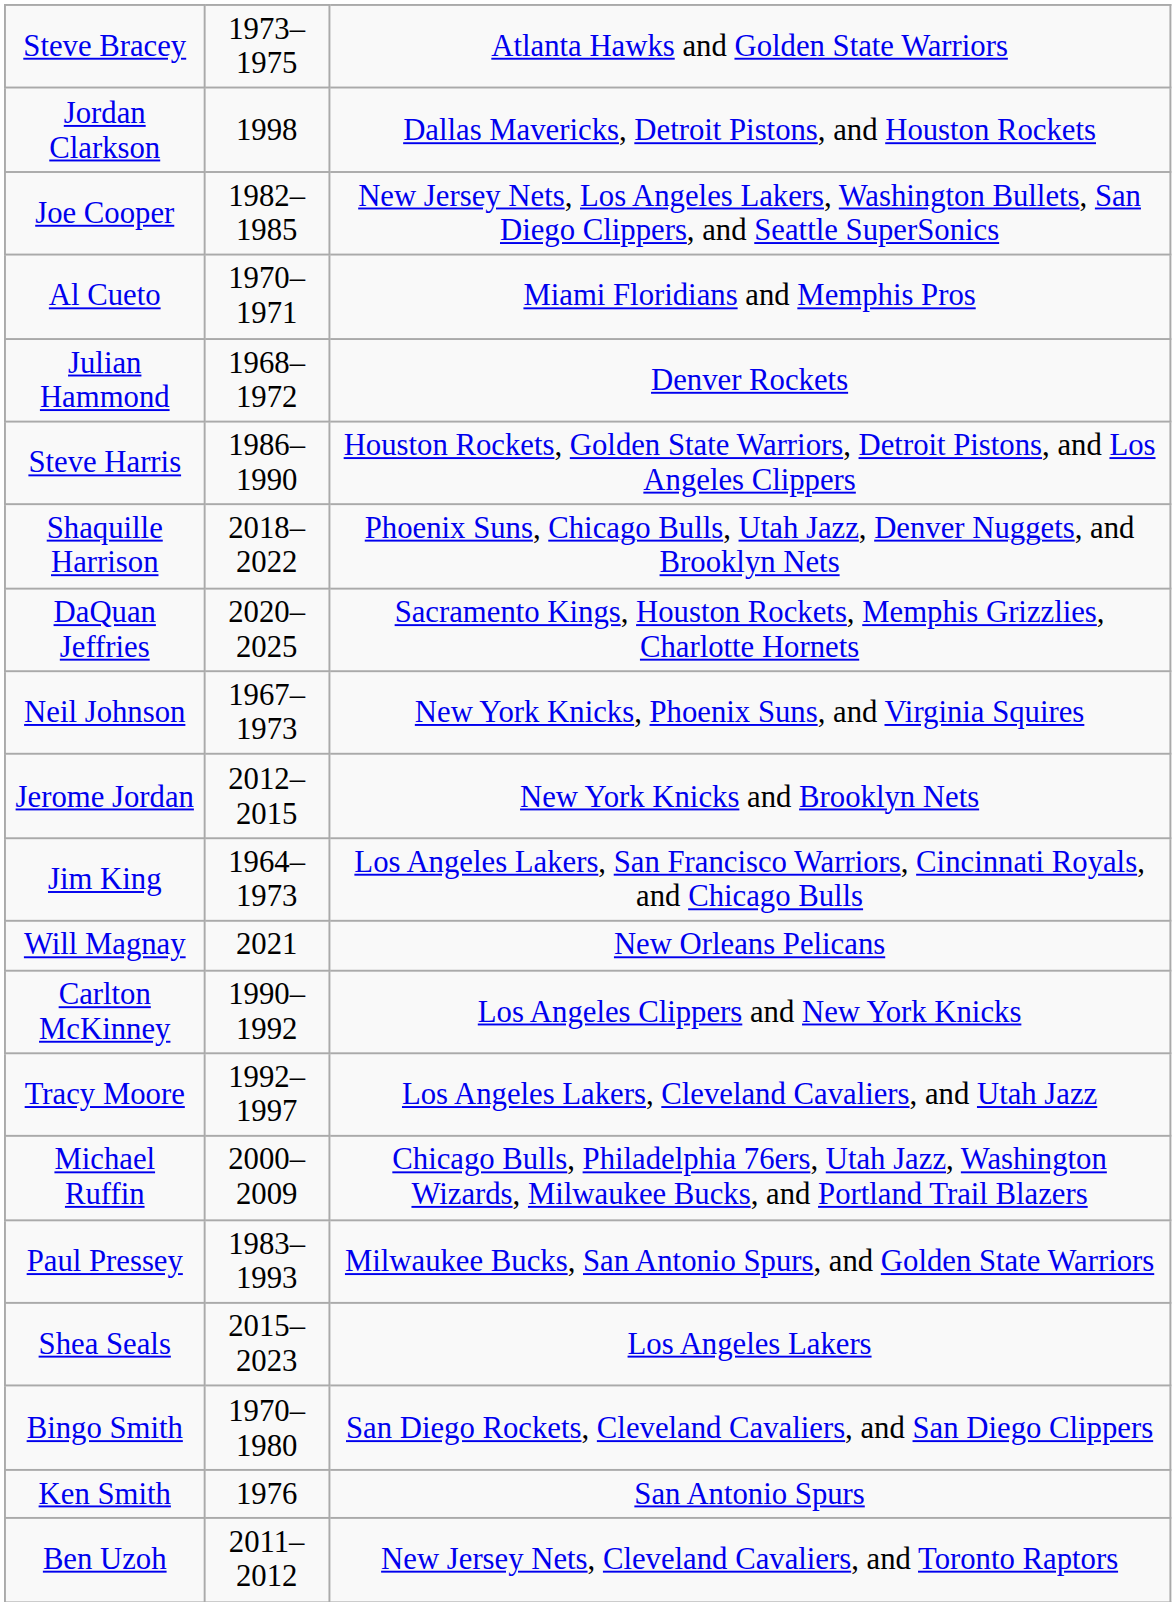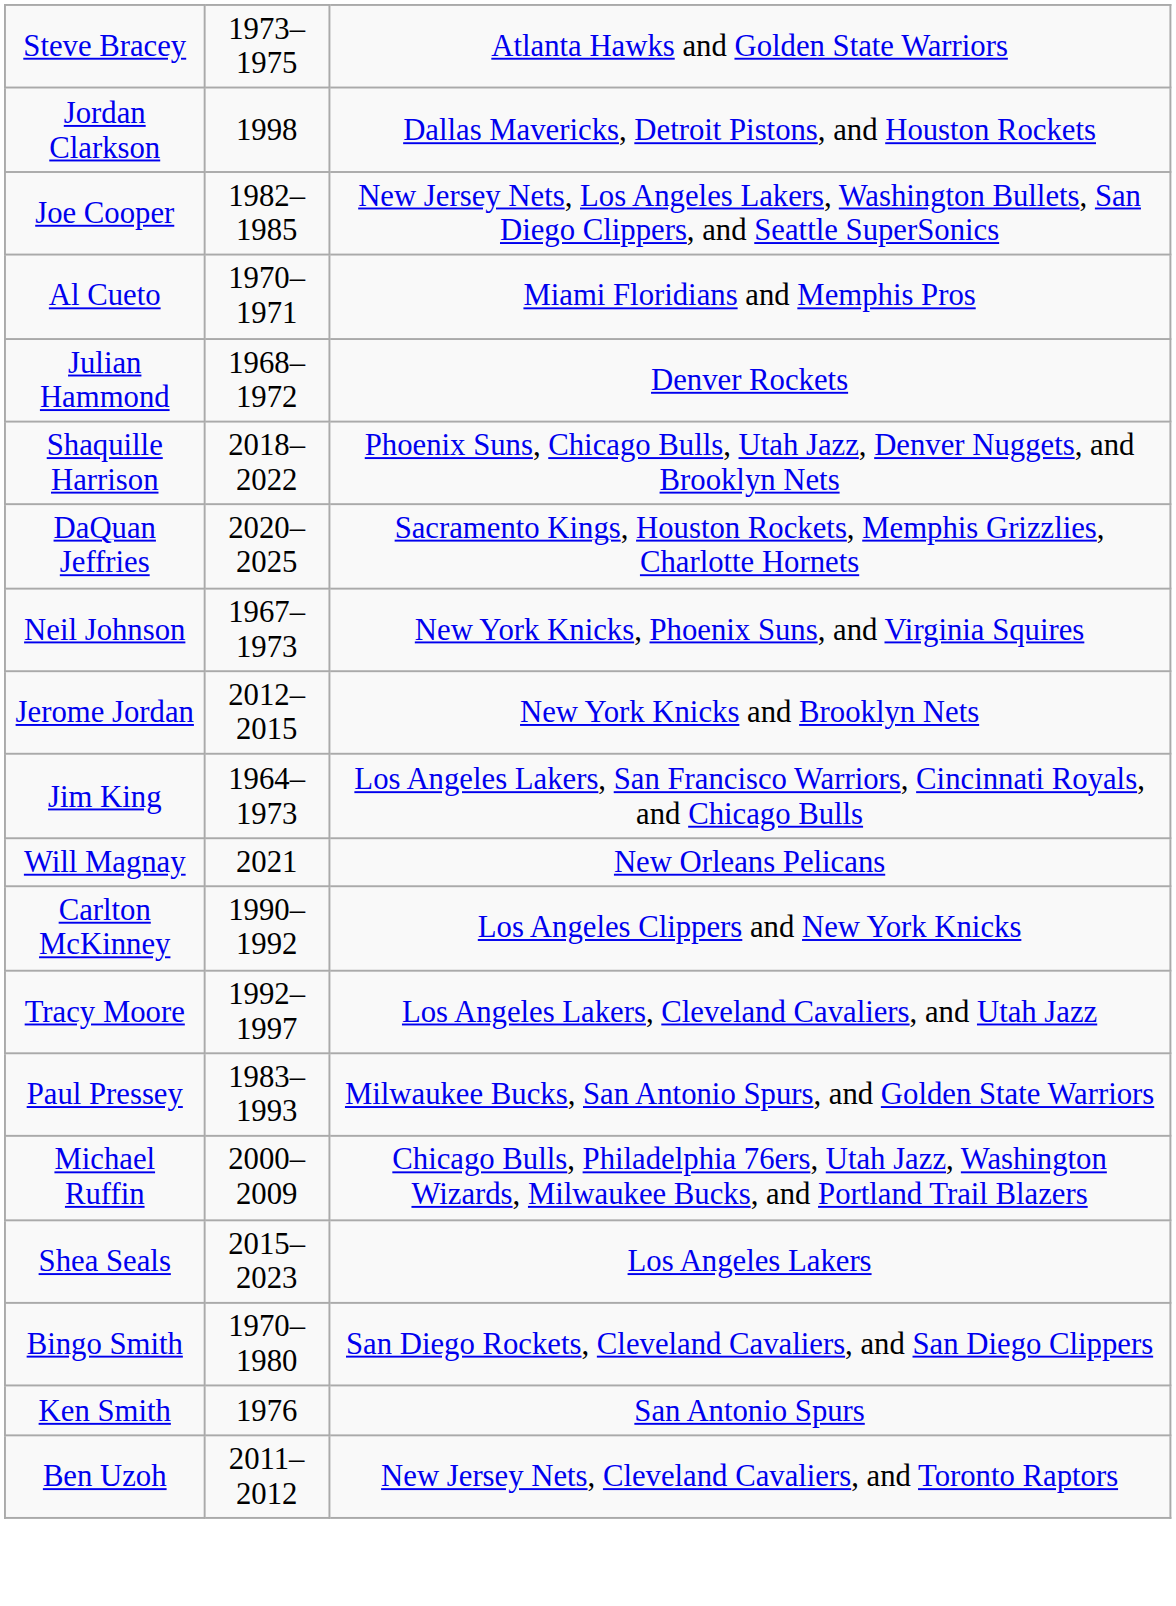- row: Steve Harris | 1986–1990 | Houston Rockets, Golden State Warriors, Detroit Pistons, and Los Angeles Clippers
rows swapped: Paul Pressey <-> Michael Ruffin
